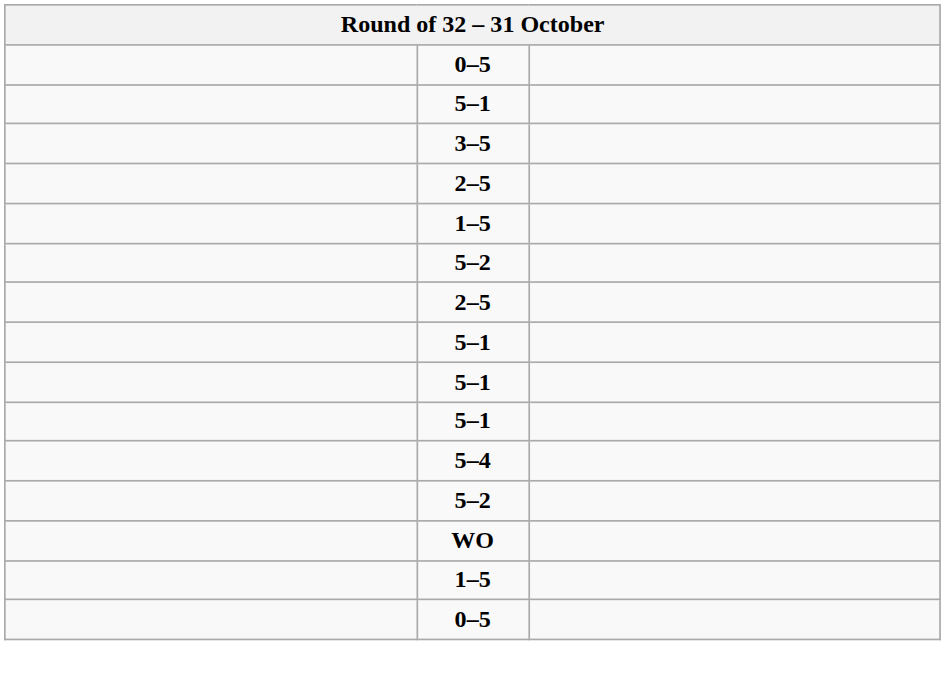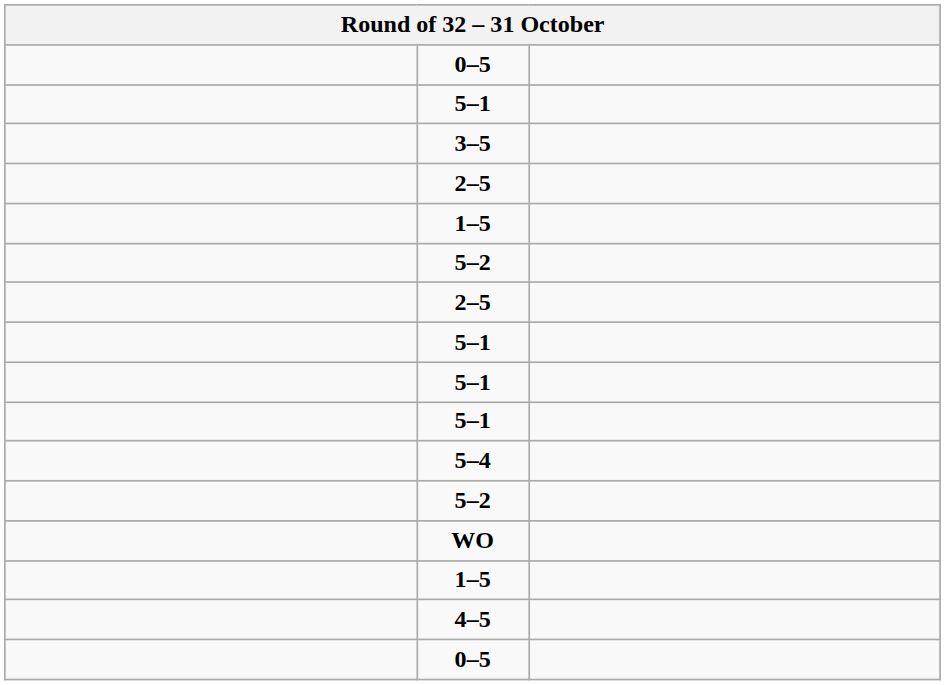+ row: 4–5
